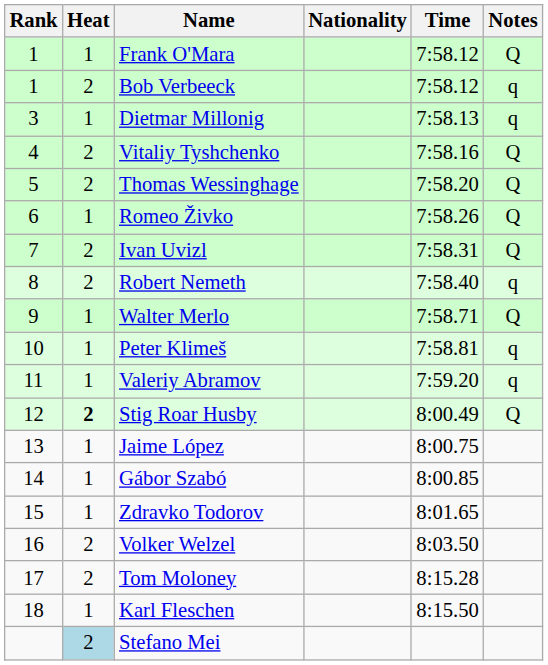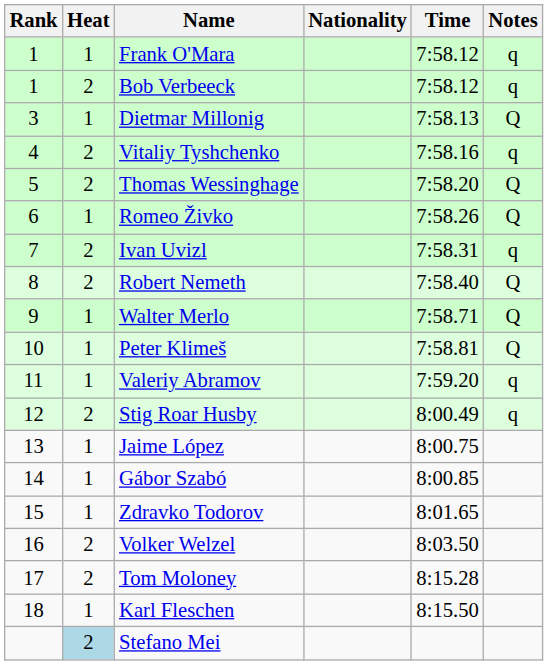Frank O'Mara | Notes: Q -> q
Dietmar Millonig | Notes: q -> Q
Vitaliy Tyshchenko | Notes: Q -> q
Ivan Uvizl | Notes: Q -> q
Robert Nemeth | Notes: q -> Q
Peter Klimeš | Notes: q -> Q
Stig Roar Husby | Heat: bold -> normal
Stig Roar Husby | Notes: Q -> q
